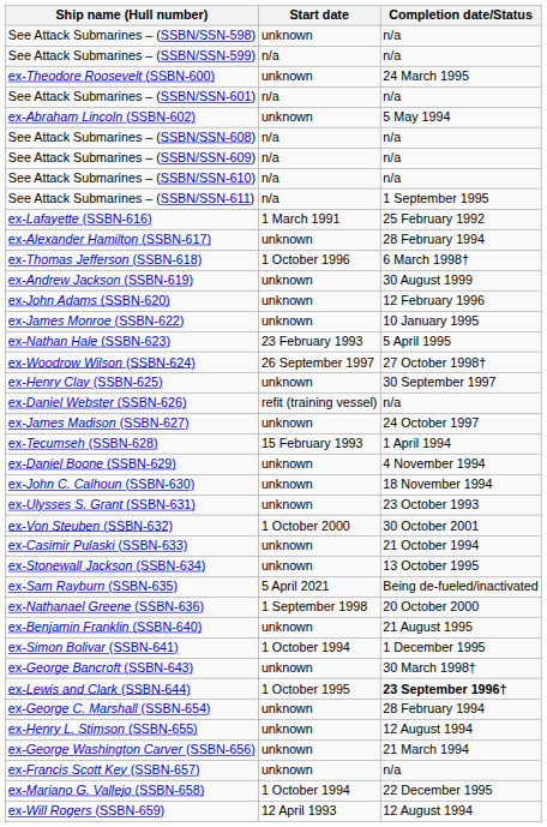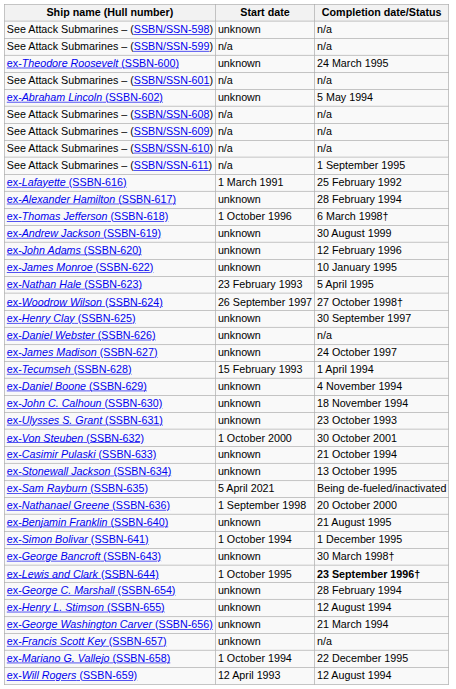ex-Daniel Webster (SSBN-626) | Start date: refit (training vessel) -> unknown
